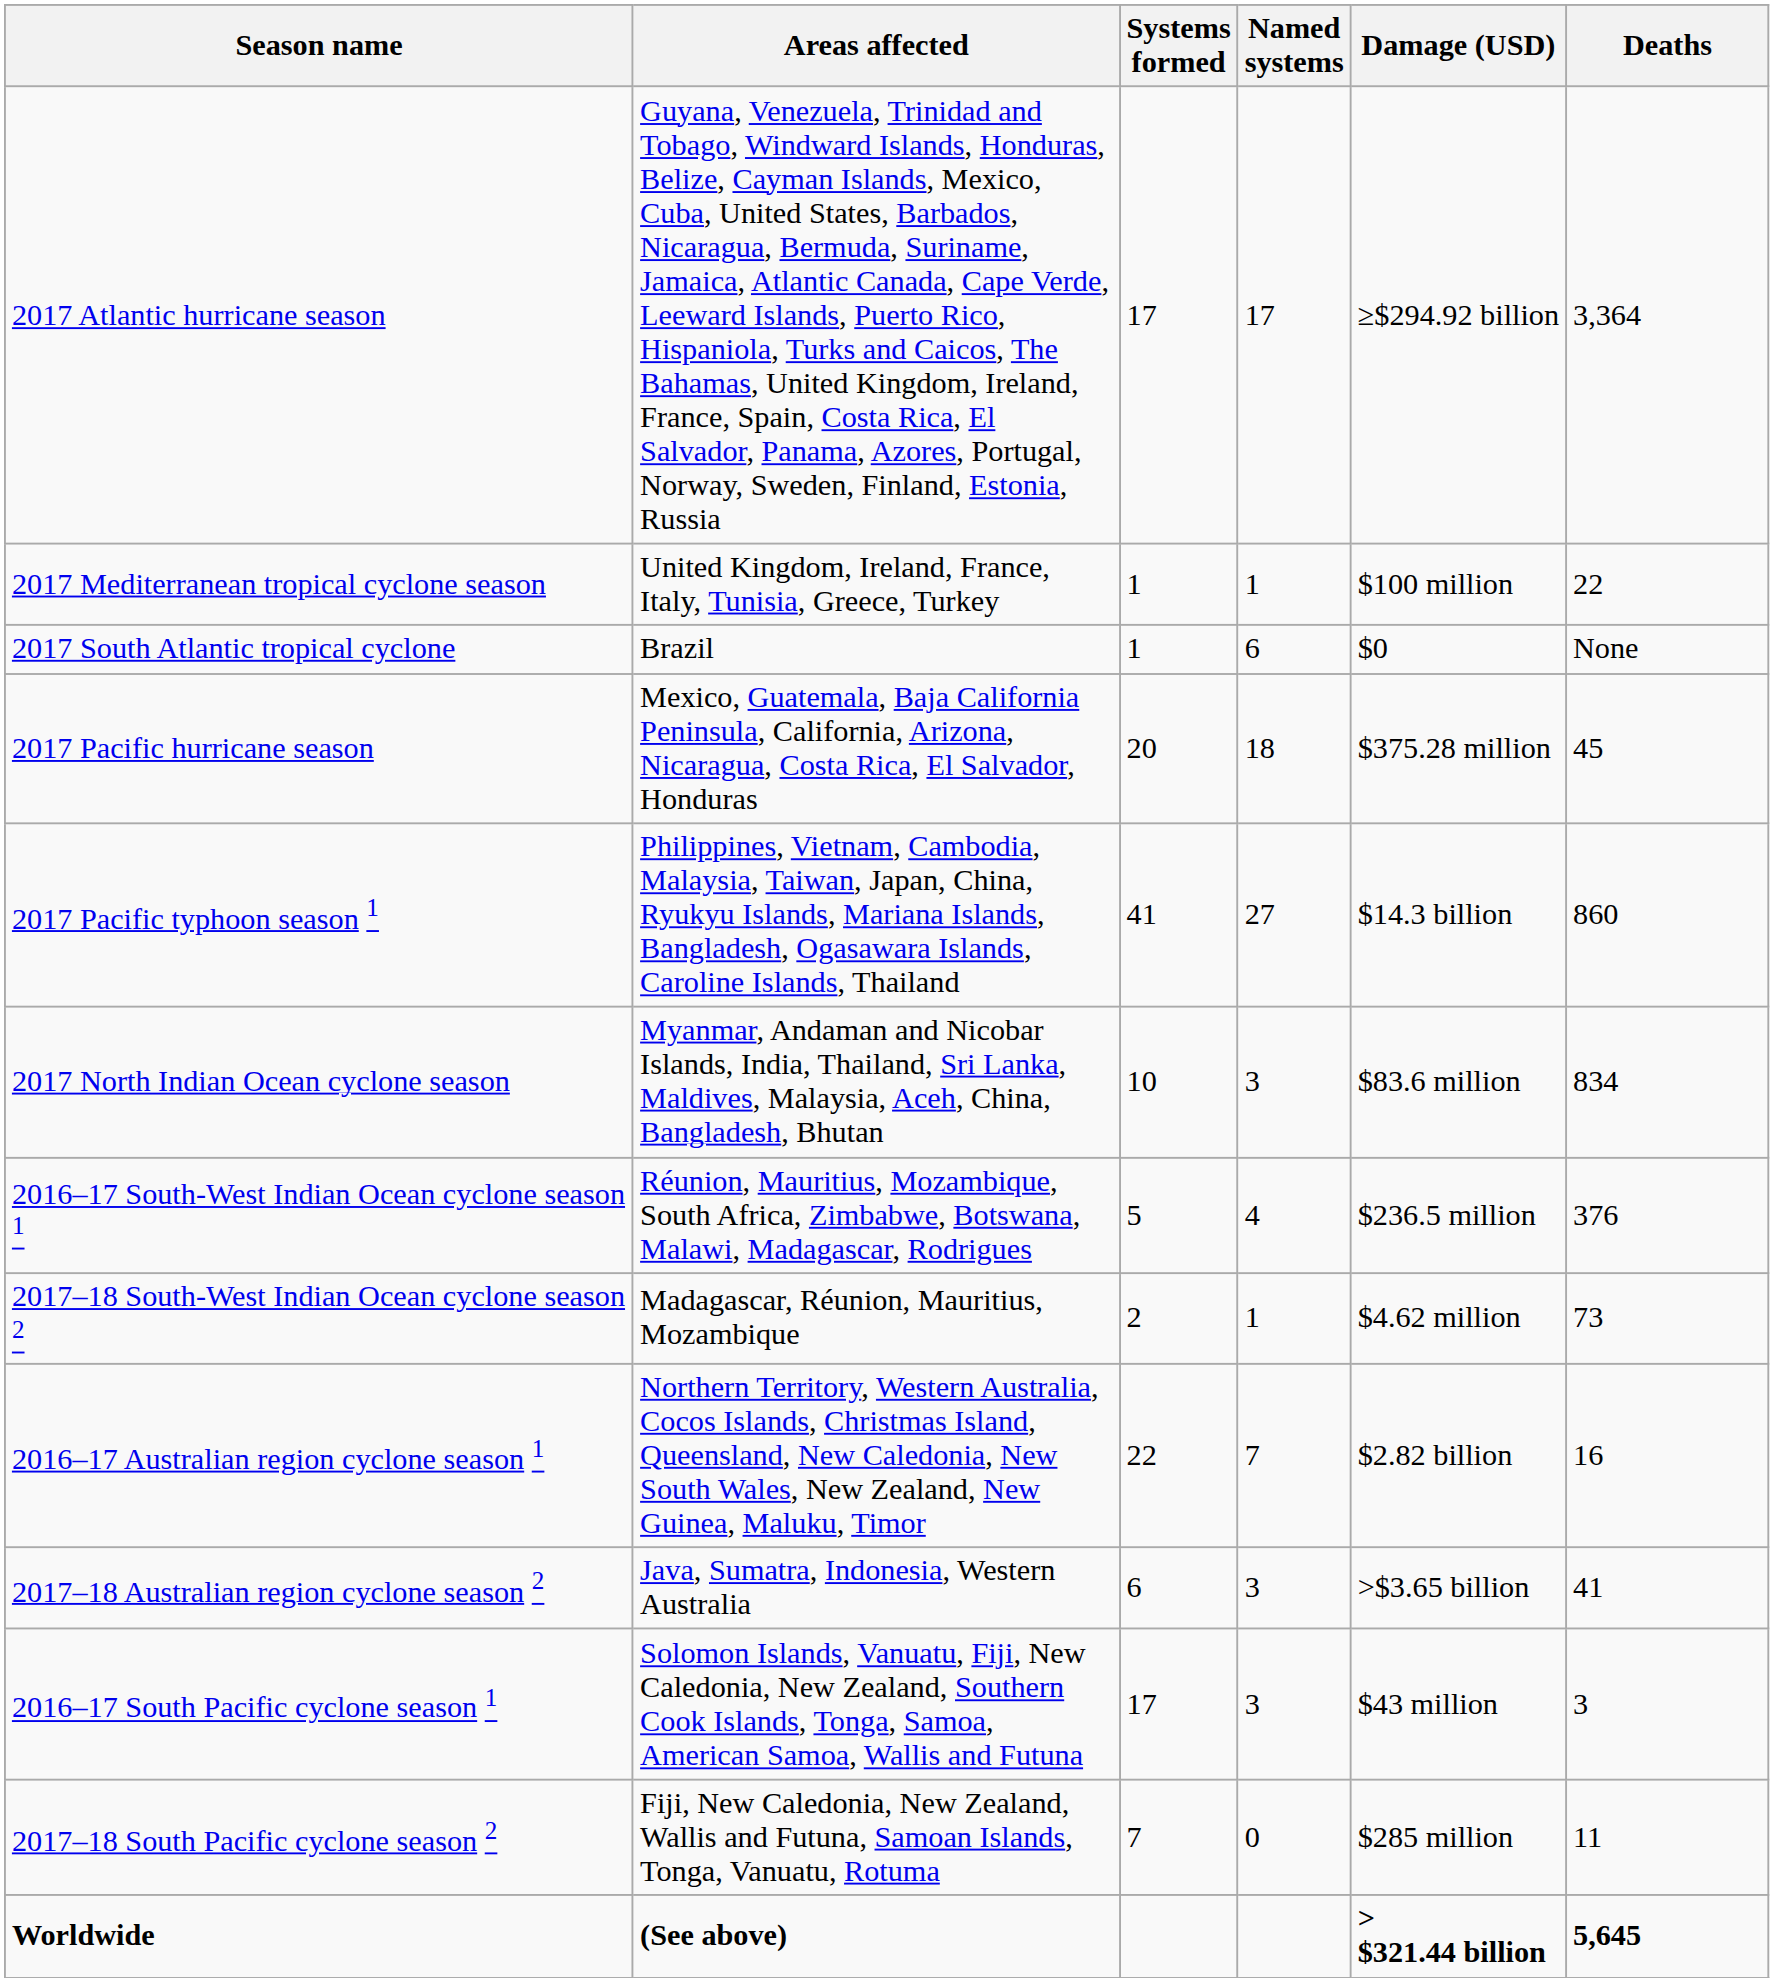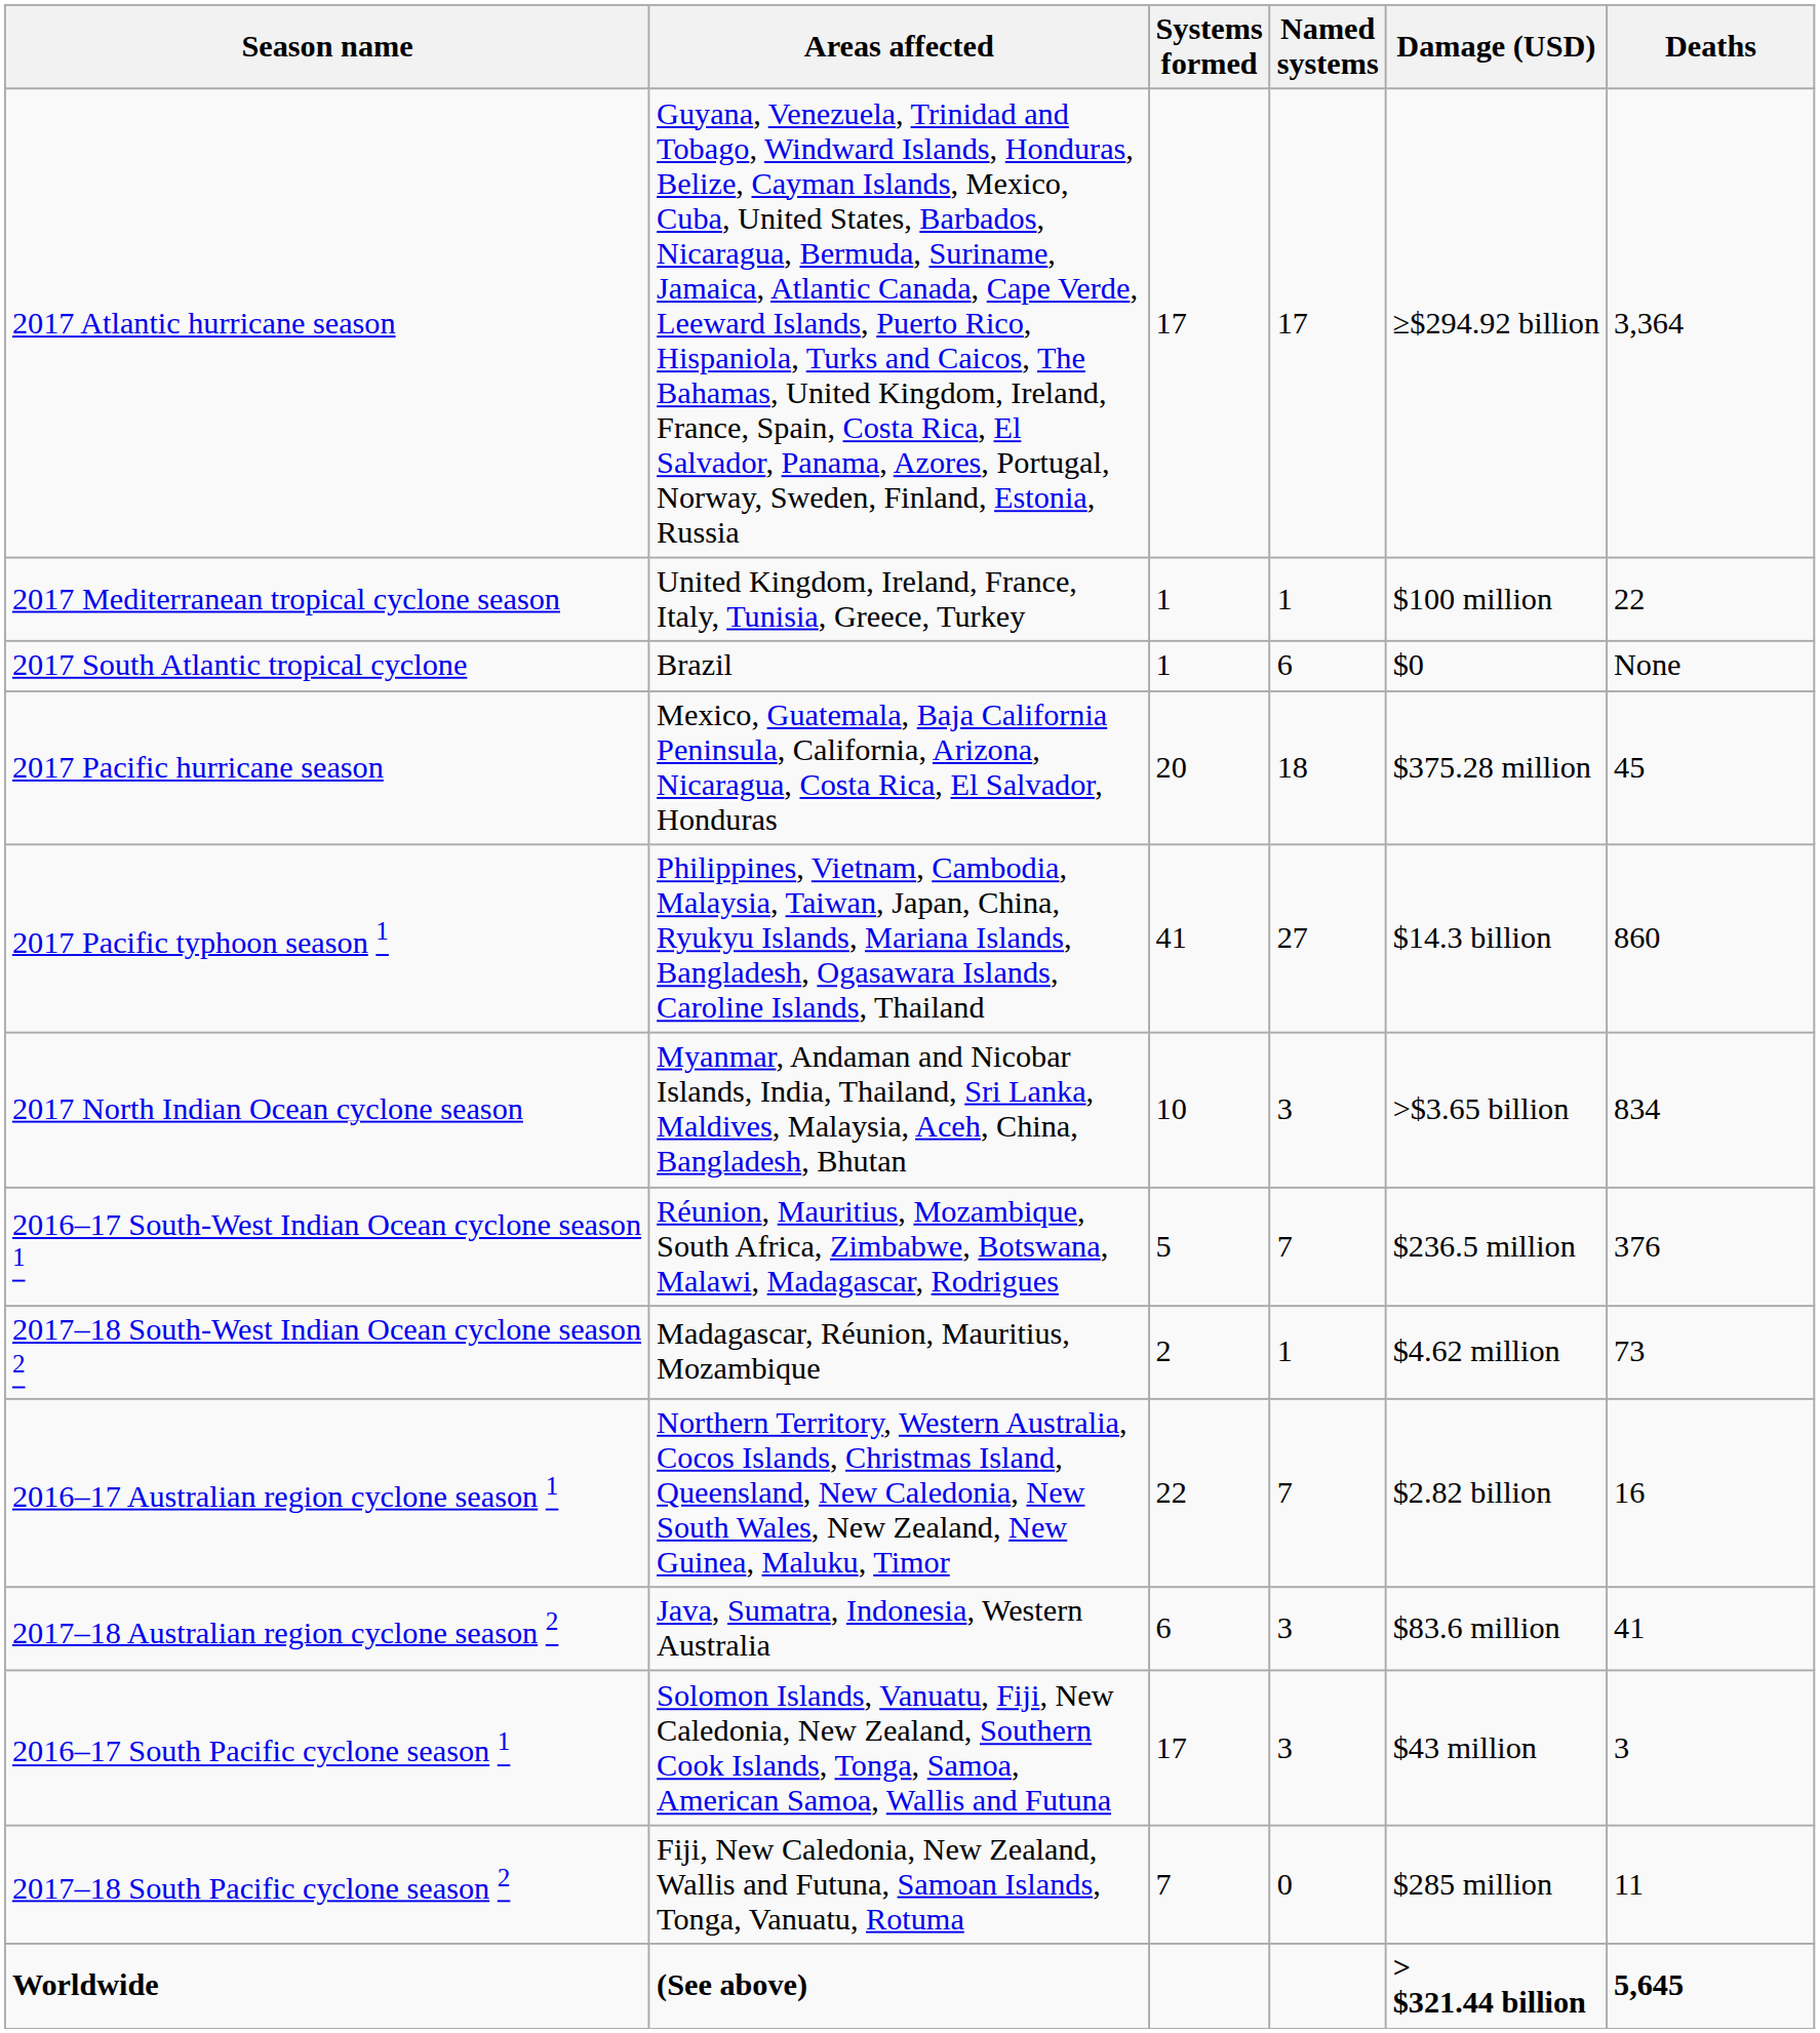2017 North Indian Ocean cyclone season | Damage (USD): $83.6 million -> >$3.65 billion
2016–17 South-West Indian Ocean cyclone season 1 | Named systems: 4 -> 7
2017–18 Australian region cyclone season 2 | Damage (USD): >$3.65 billion -> $83.6 million
